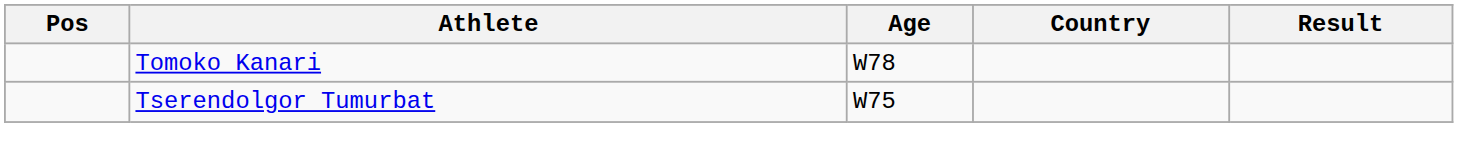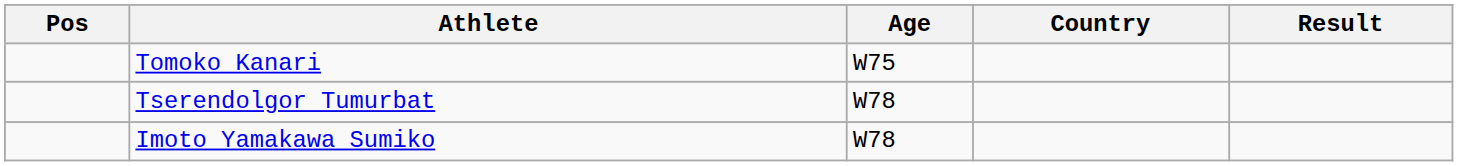Tomoko Kanari | Age: W78 -> W75
Tserendolgor Tumurbat | Age: W75 -> W78
+ row: Imoto Yamakawa Sumiko | W78
